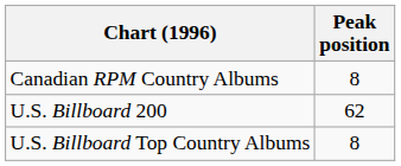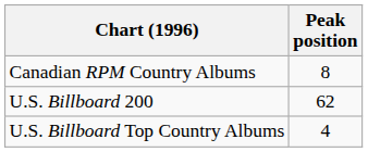U.S. Billboard Top Country Albums | Peak position: 8 -> 4
